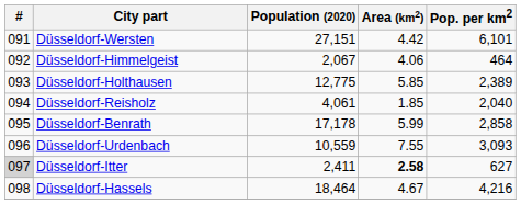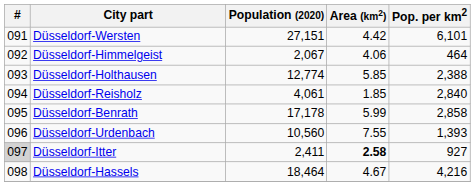Düsseldorf-Holthausen | Population (2020): 12,775 -> 12,774
Düsseldorf-Holthausen | Pop. per km2: 2,389 -> 2,388
Düsseldorf-Reisholz | Pop. per km2: 2,040 -> 2,840
Düsseldorf-Urdenbach | Population (2020): 10,559 -> 10,560
Düsseldorf-Urdenbach | Pop. per km2: 3,093 -> 1,393
Düsseldorf-Itter | Pop. per km2: 627 -> 927
